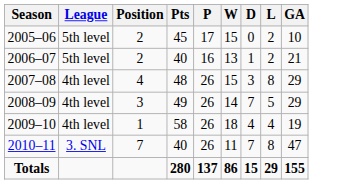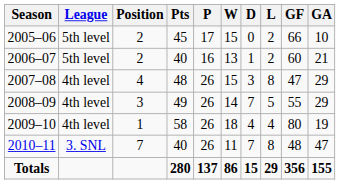+ column: GF | 66 | 60 | 47 | 55 | 80 | 48 | 356
